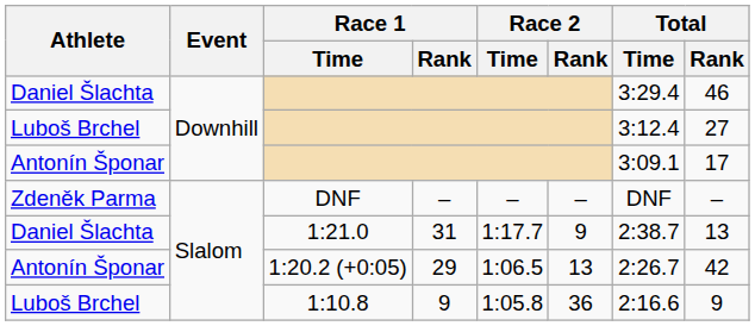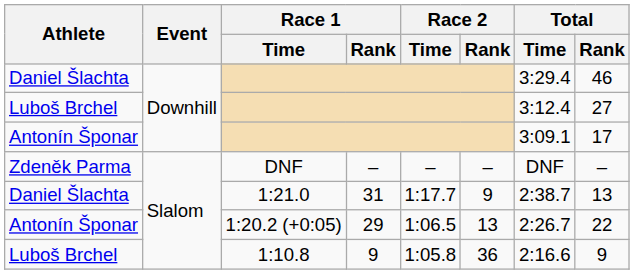1:20.2 (+0:05) | Total / Rank: 42 -> 22
